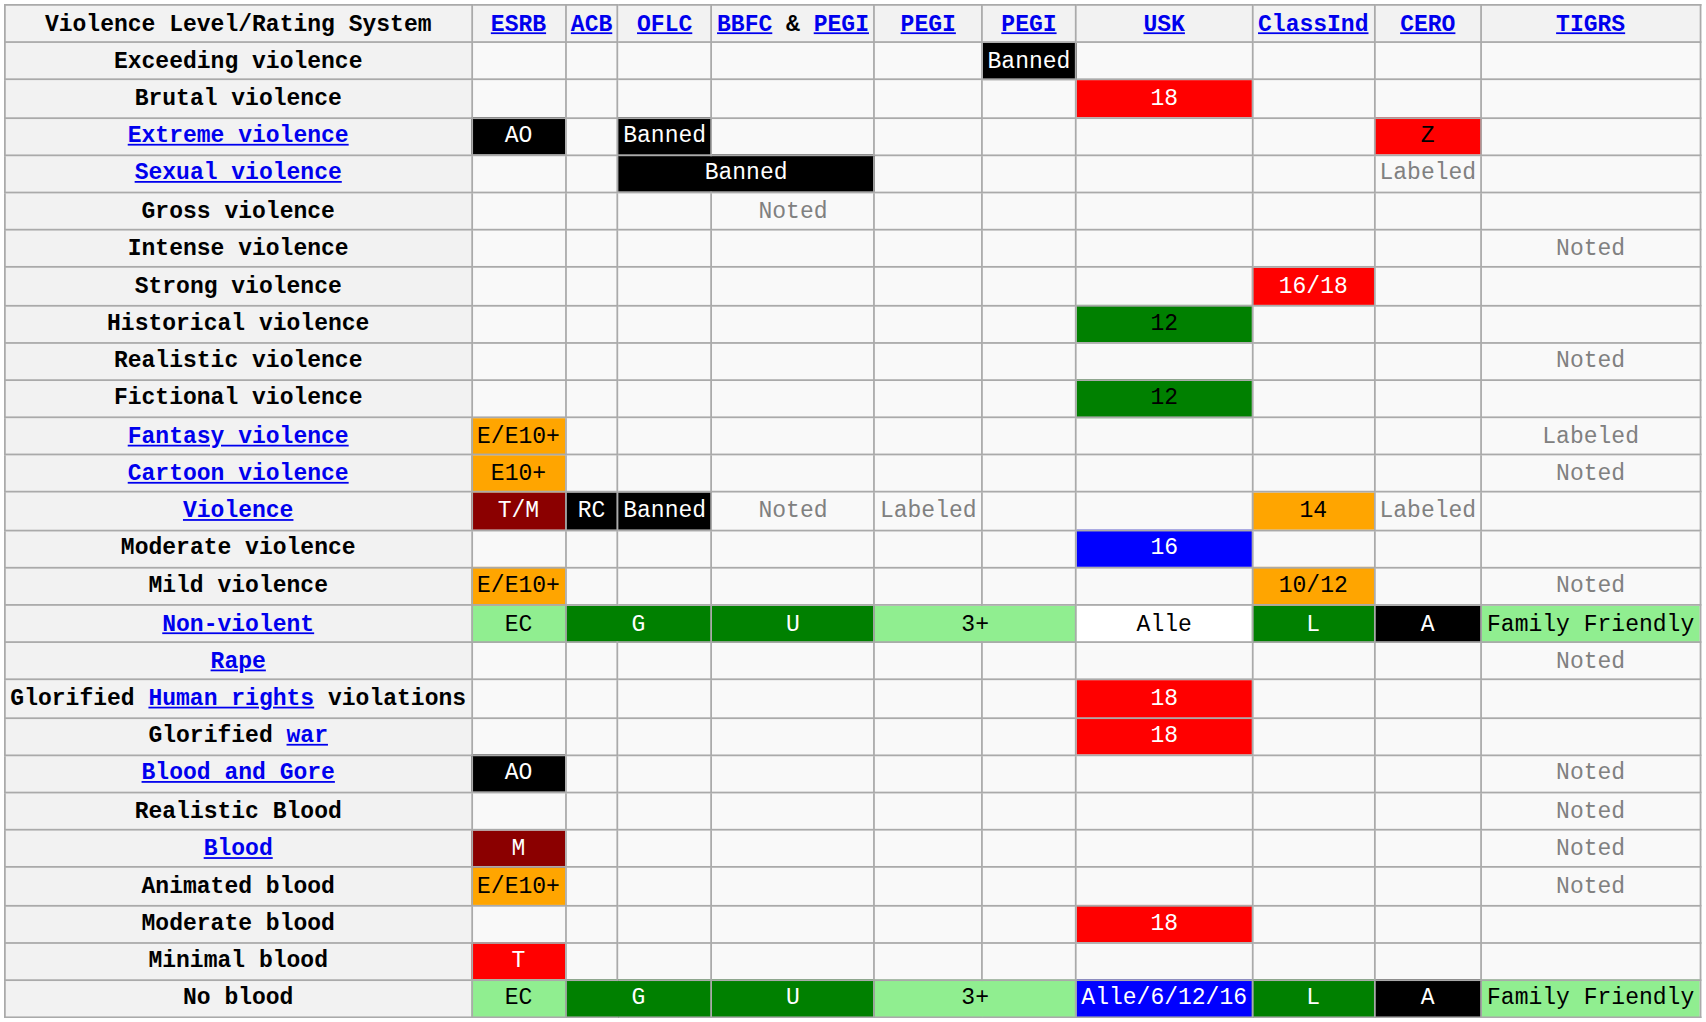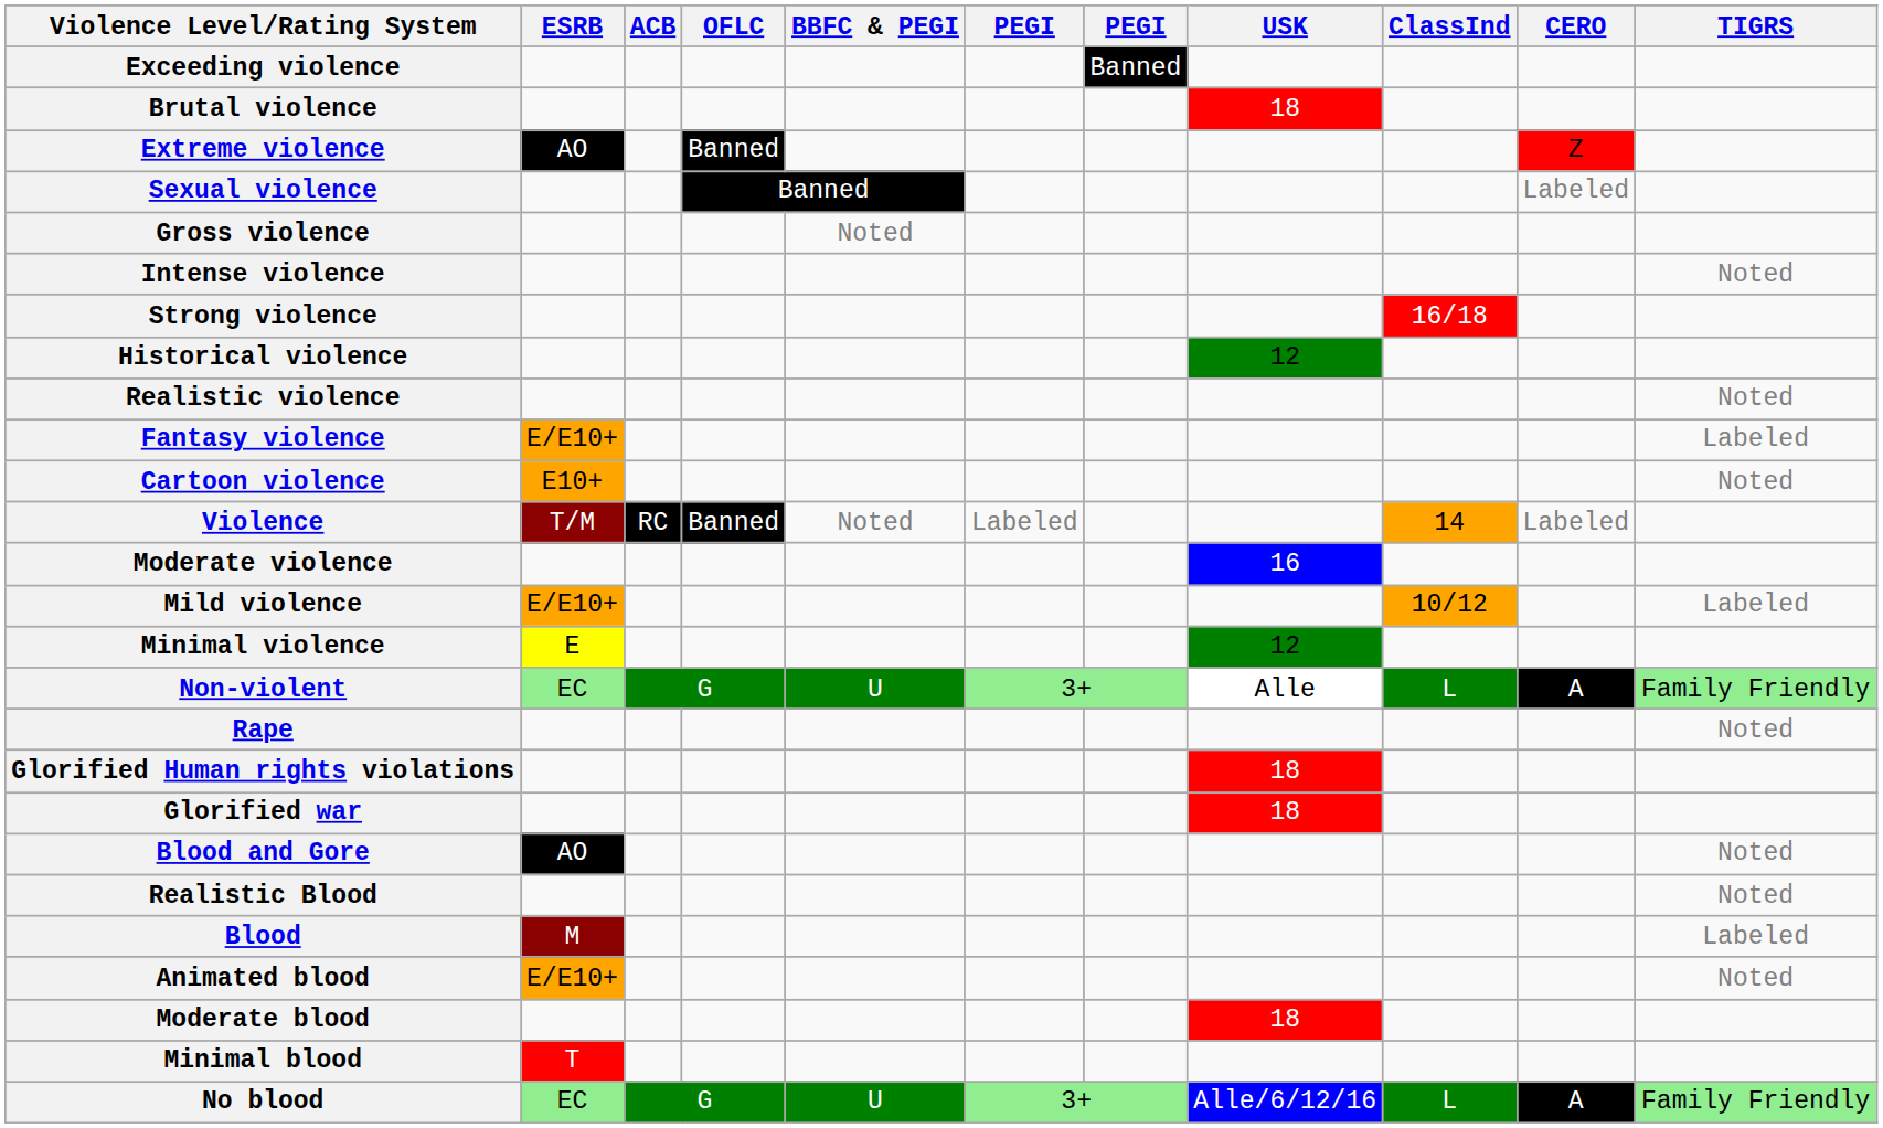- row: Fictional violence | 12
Mild violence | TIGRS: Noted -> Labeled
+ row: Minimal violence | E | 12
Blood | TIGRS: Noted -> Labeled
